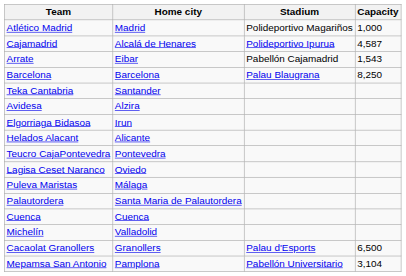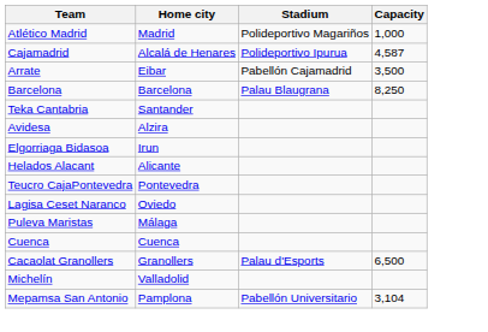Arrate | Capacity: 1,543 -> 3,500
- row: Palautordera | Santa Maria de Palautordera
rows swapped: Cacaolat Granollers <-> Michelín
